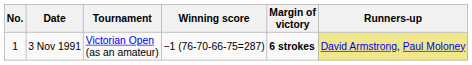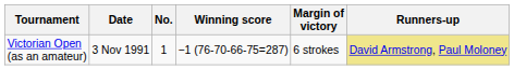columns swapped: No. <-> Tournament
3 Nov 1991 | Margin of victory: bold -> normal
